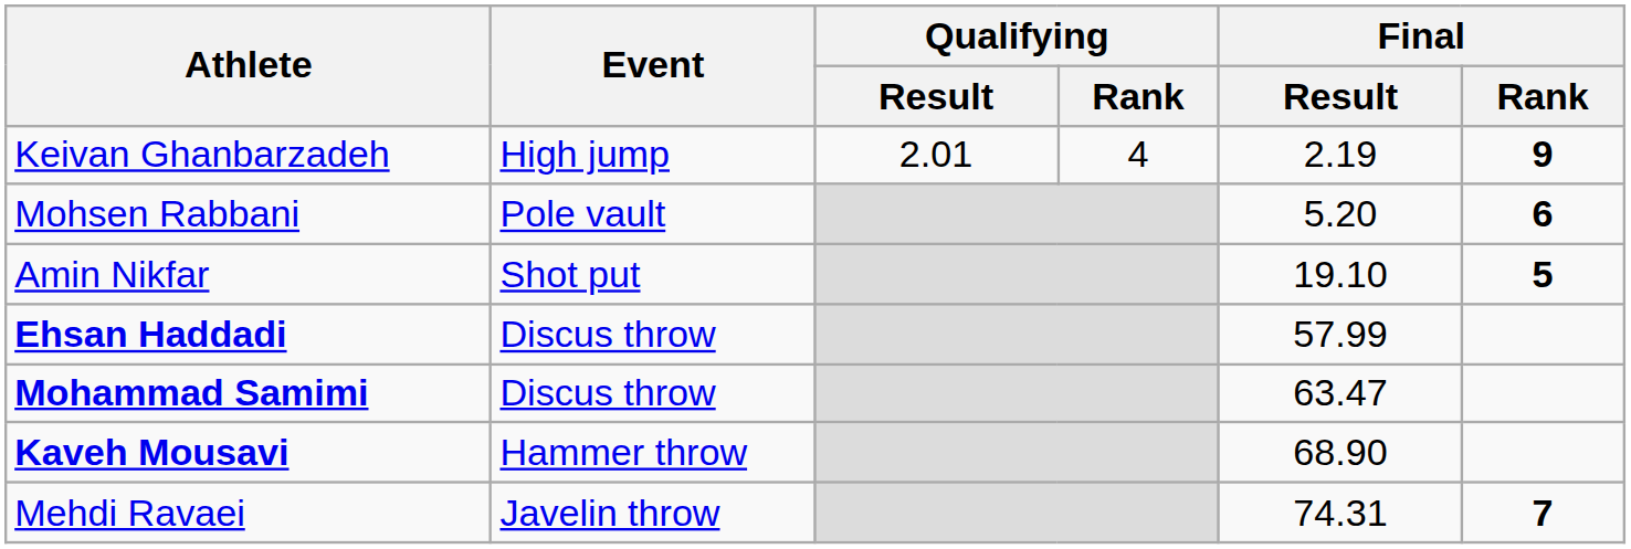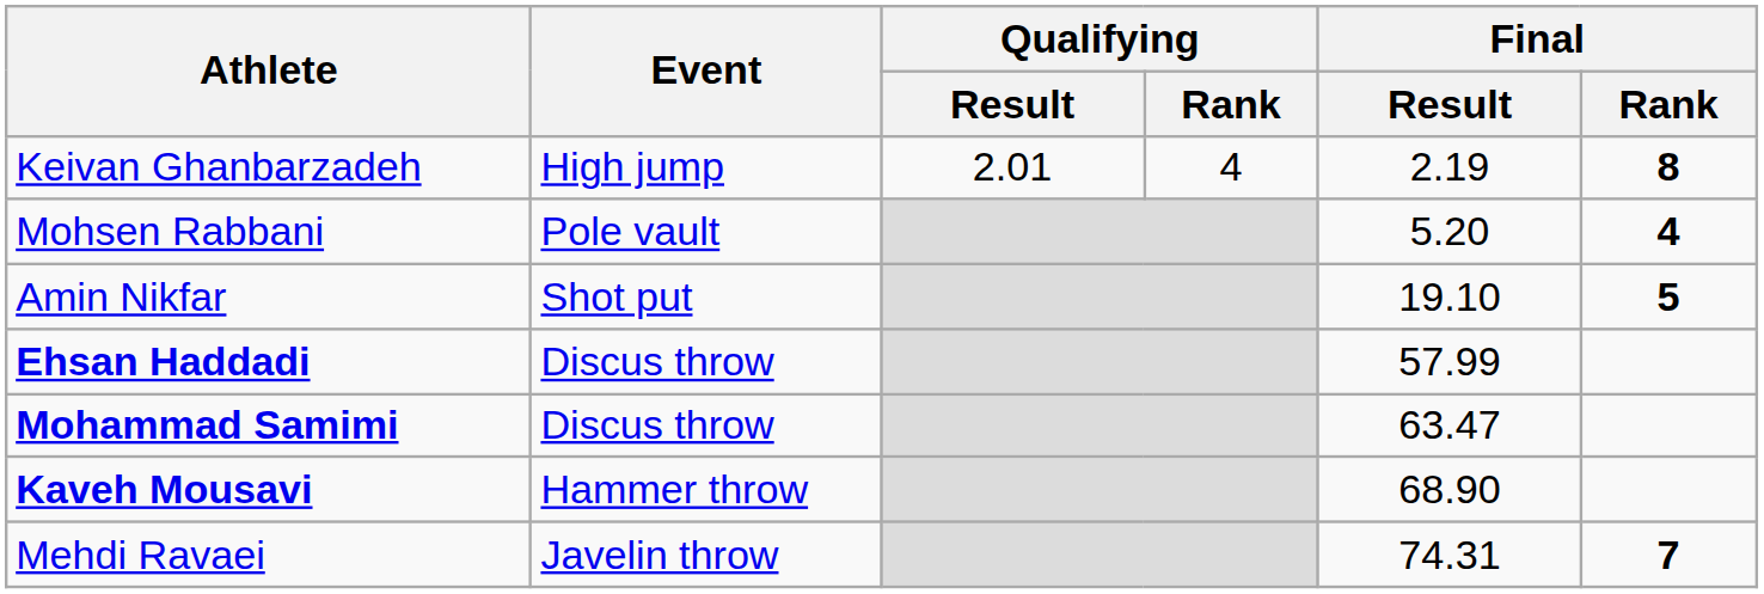Keivan Ghanbarzadeh | Final / Rank: 9 -> 8
Mohsen Rabbani | Final / Rank: 6 -> 4
